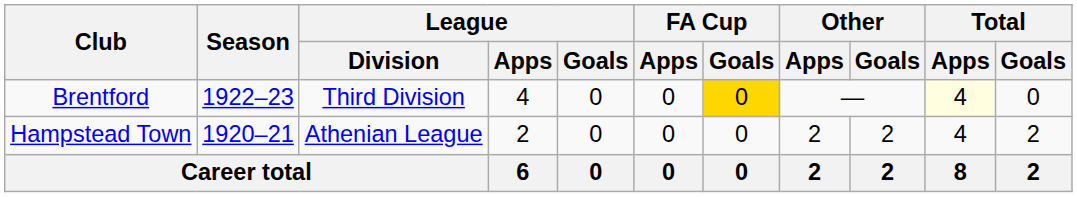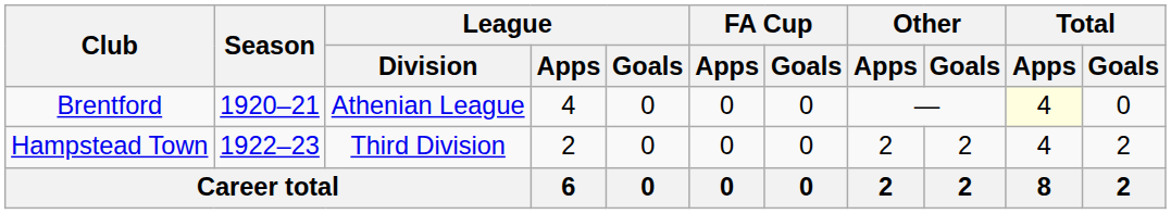Brentford | Season: 1922–23 -> 1920–21
Brentford | League / Division: Third Division -> Athenian League
Brentford | FA Cup / Goals: gold background -> no background
Hampstead Town | Season: 1920–21 -> 1922–23
Hampstead Town | League / Division: Athenian League -> Third Division
